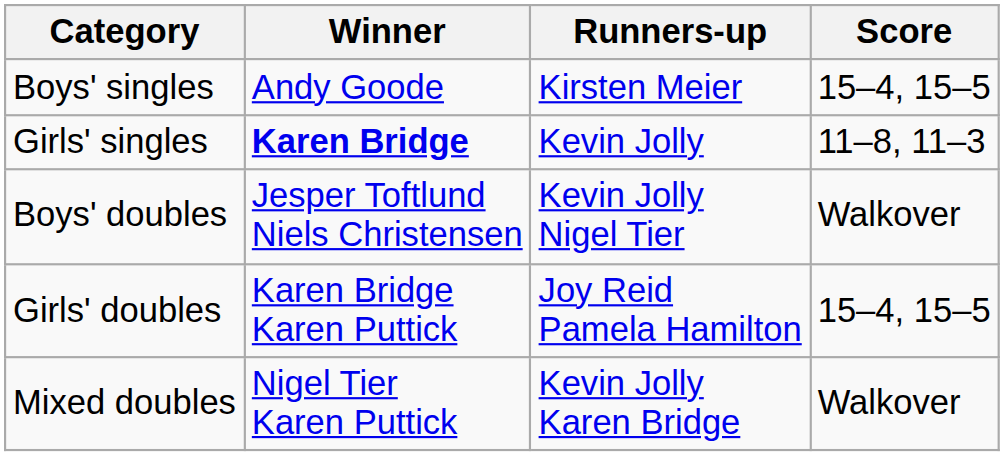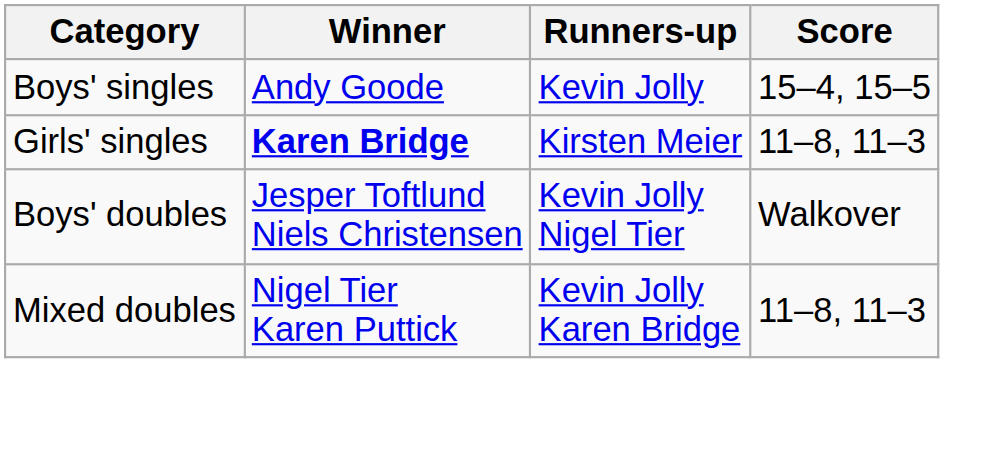Boys' singles | Runners-up: Kirsten Meier -> Kevin Jolly
Girls' singles | Runners-up: Kevin Jolly -> Kirsten Meier
- row: Girls' doubles | Karen Bridge Karen Puttick | Joy Reid Pamela Hamilton | 15–4, 15–5
Mixed doubles | Score: Walkover -> 11–8, 11–3
